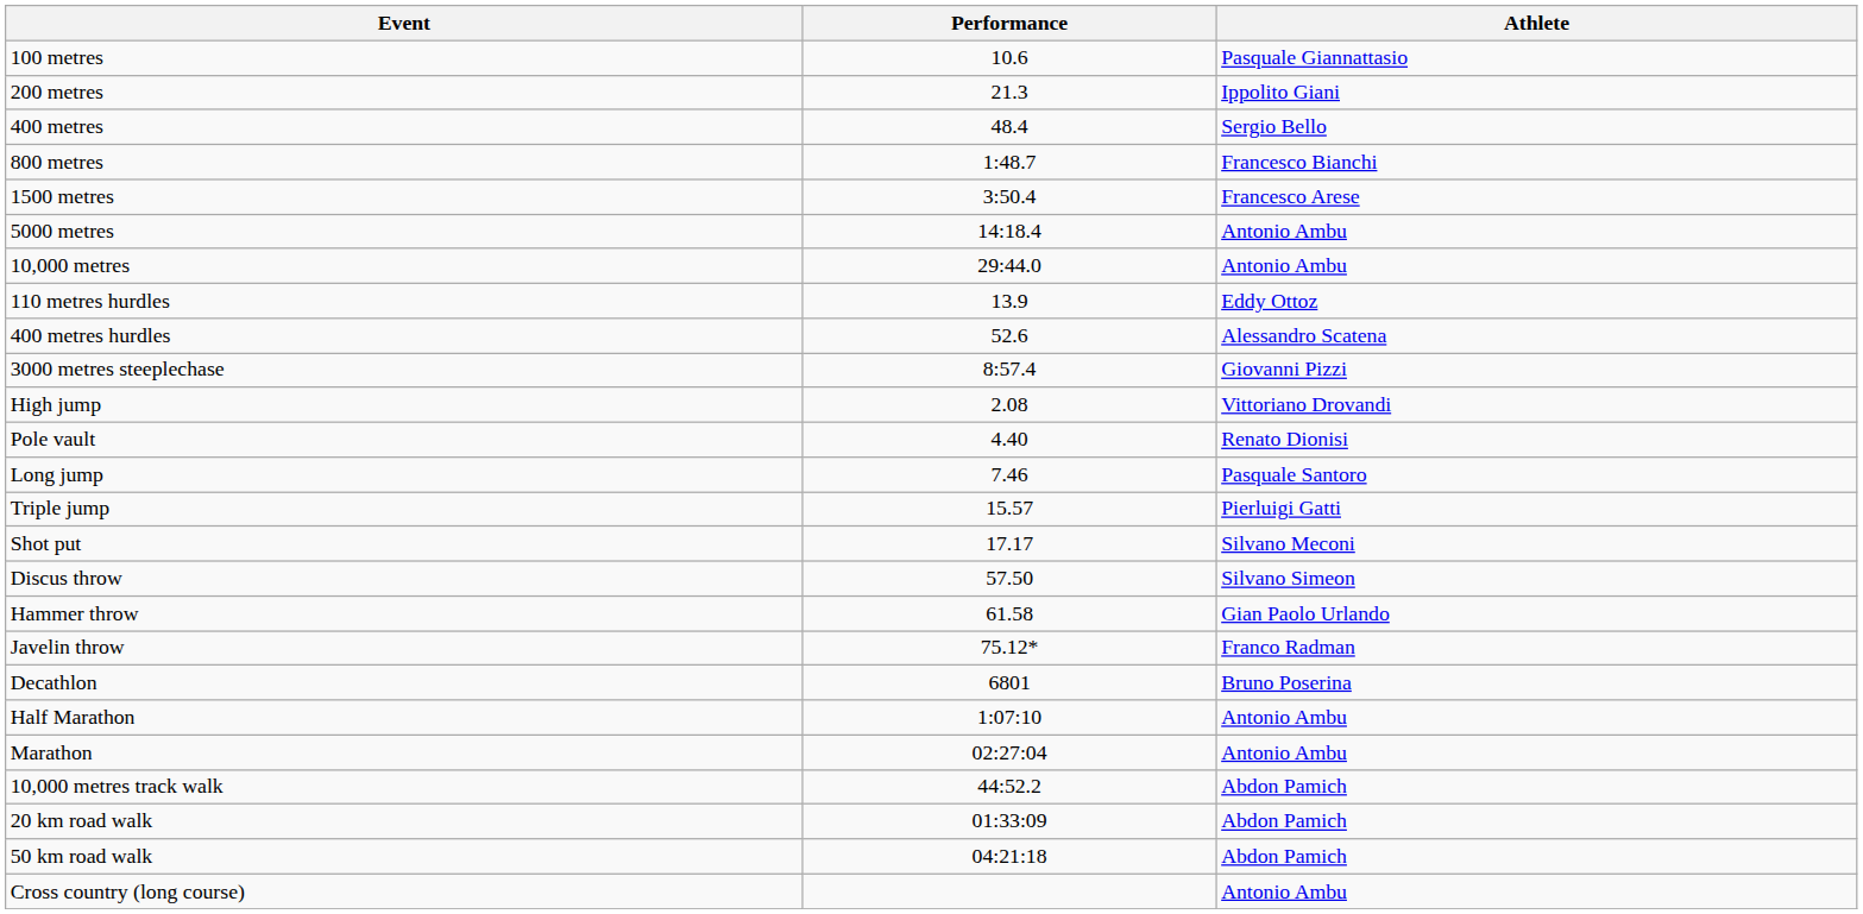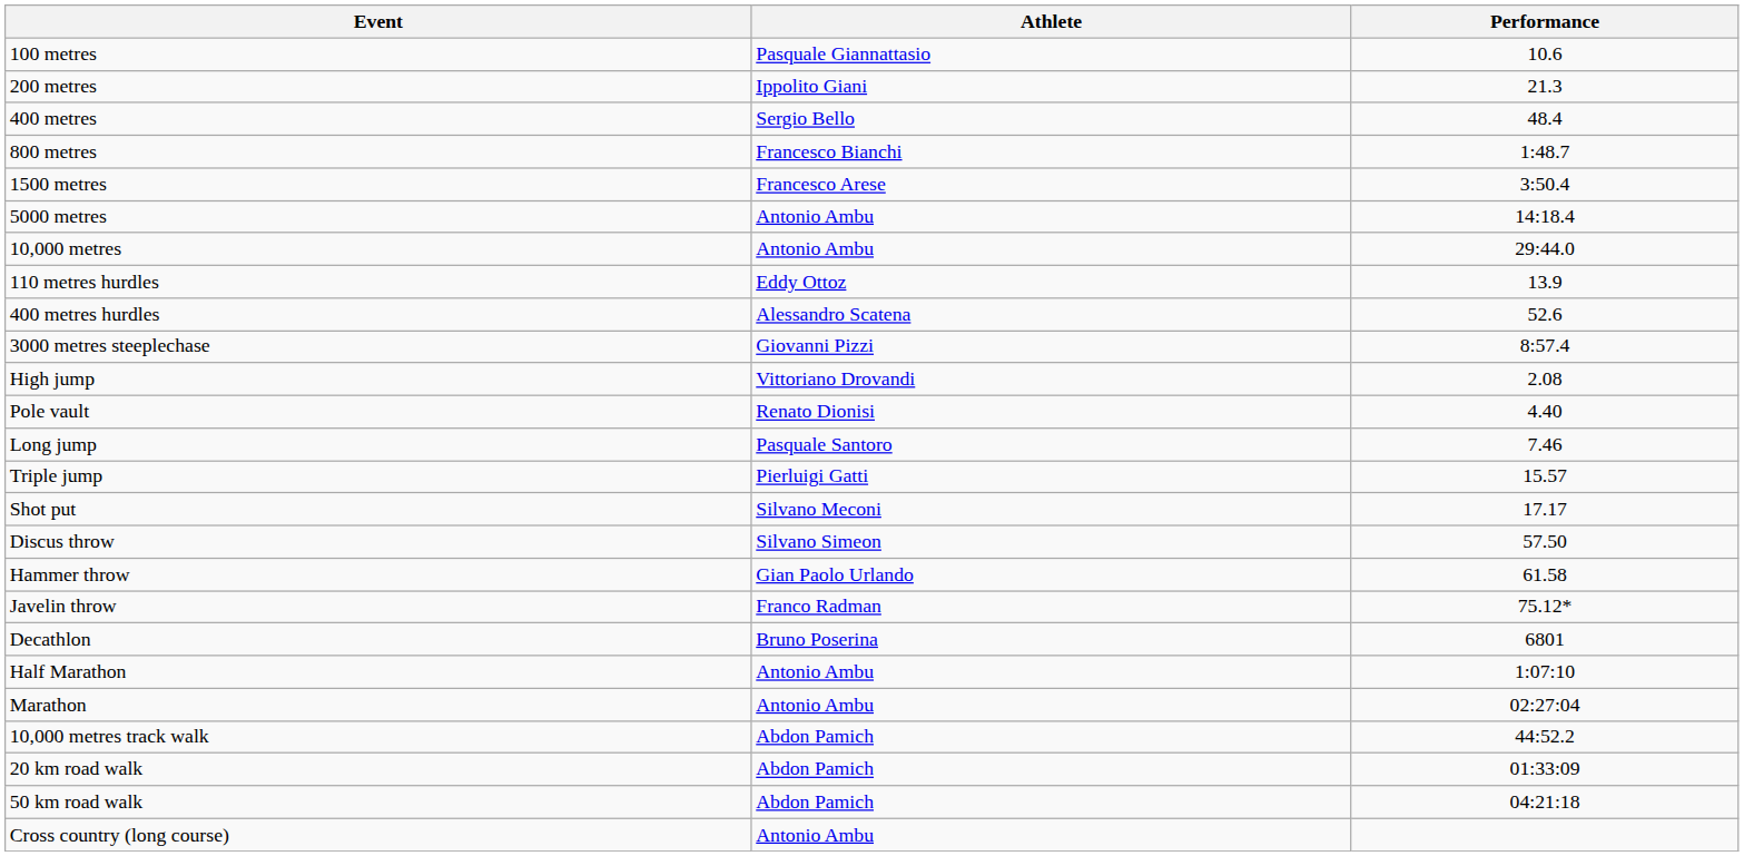columns swapped: Athlete <-> Performance
